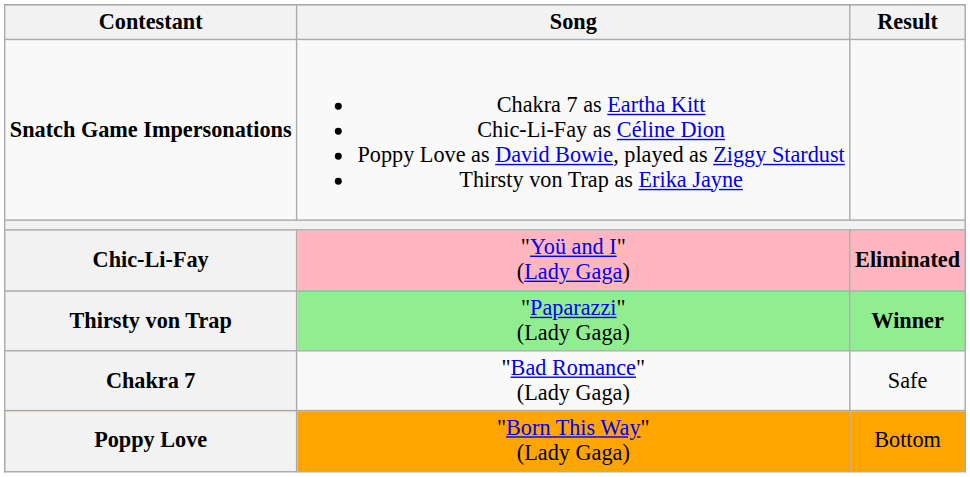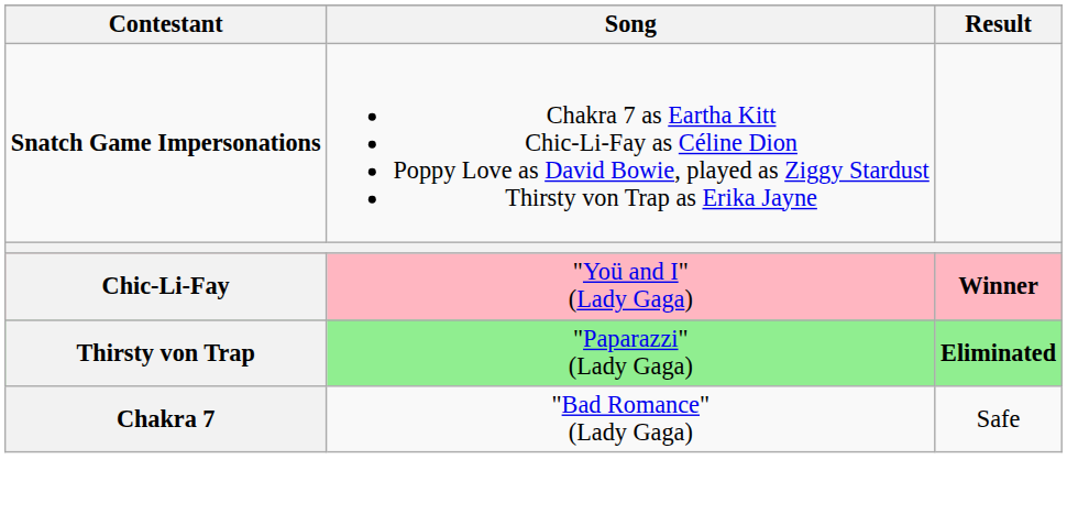Chic-Li-Fay | Result: Eliminated -> Winner
Thirsty von Trap | Result: Winner -> Eliminated
- row: Poppy Love | "Born This Way" (Lady Gaga) | Bottom
